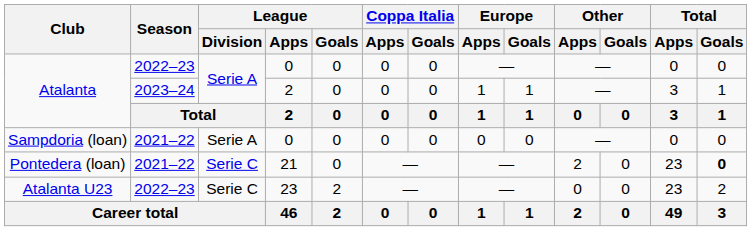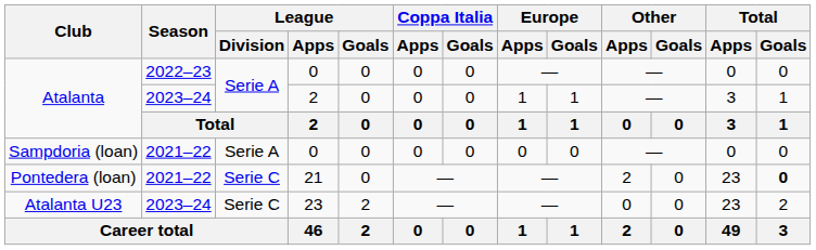Atalanta U23 | Season: 2022–23 -> 2023–24
